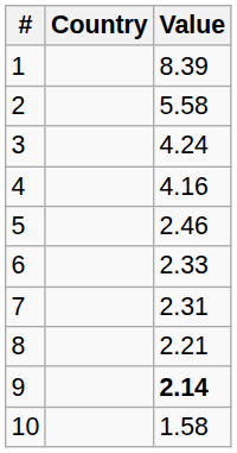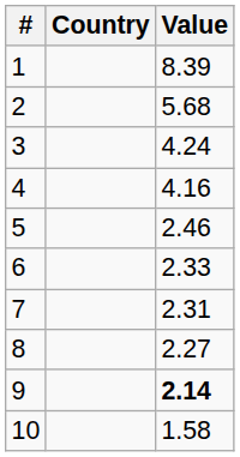2 | Value: 5.58 -> 5.68
8 | Value: 2.21 -> 2.27
